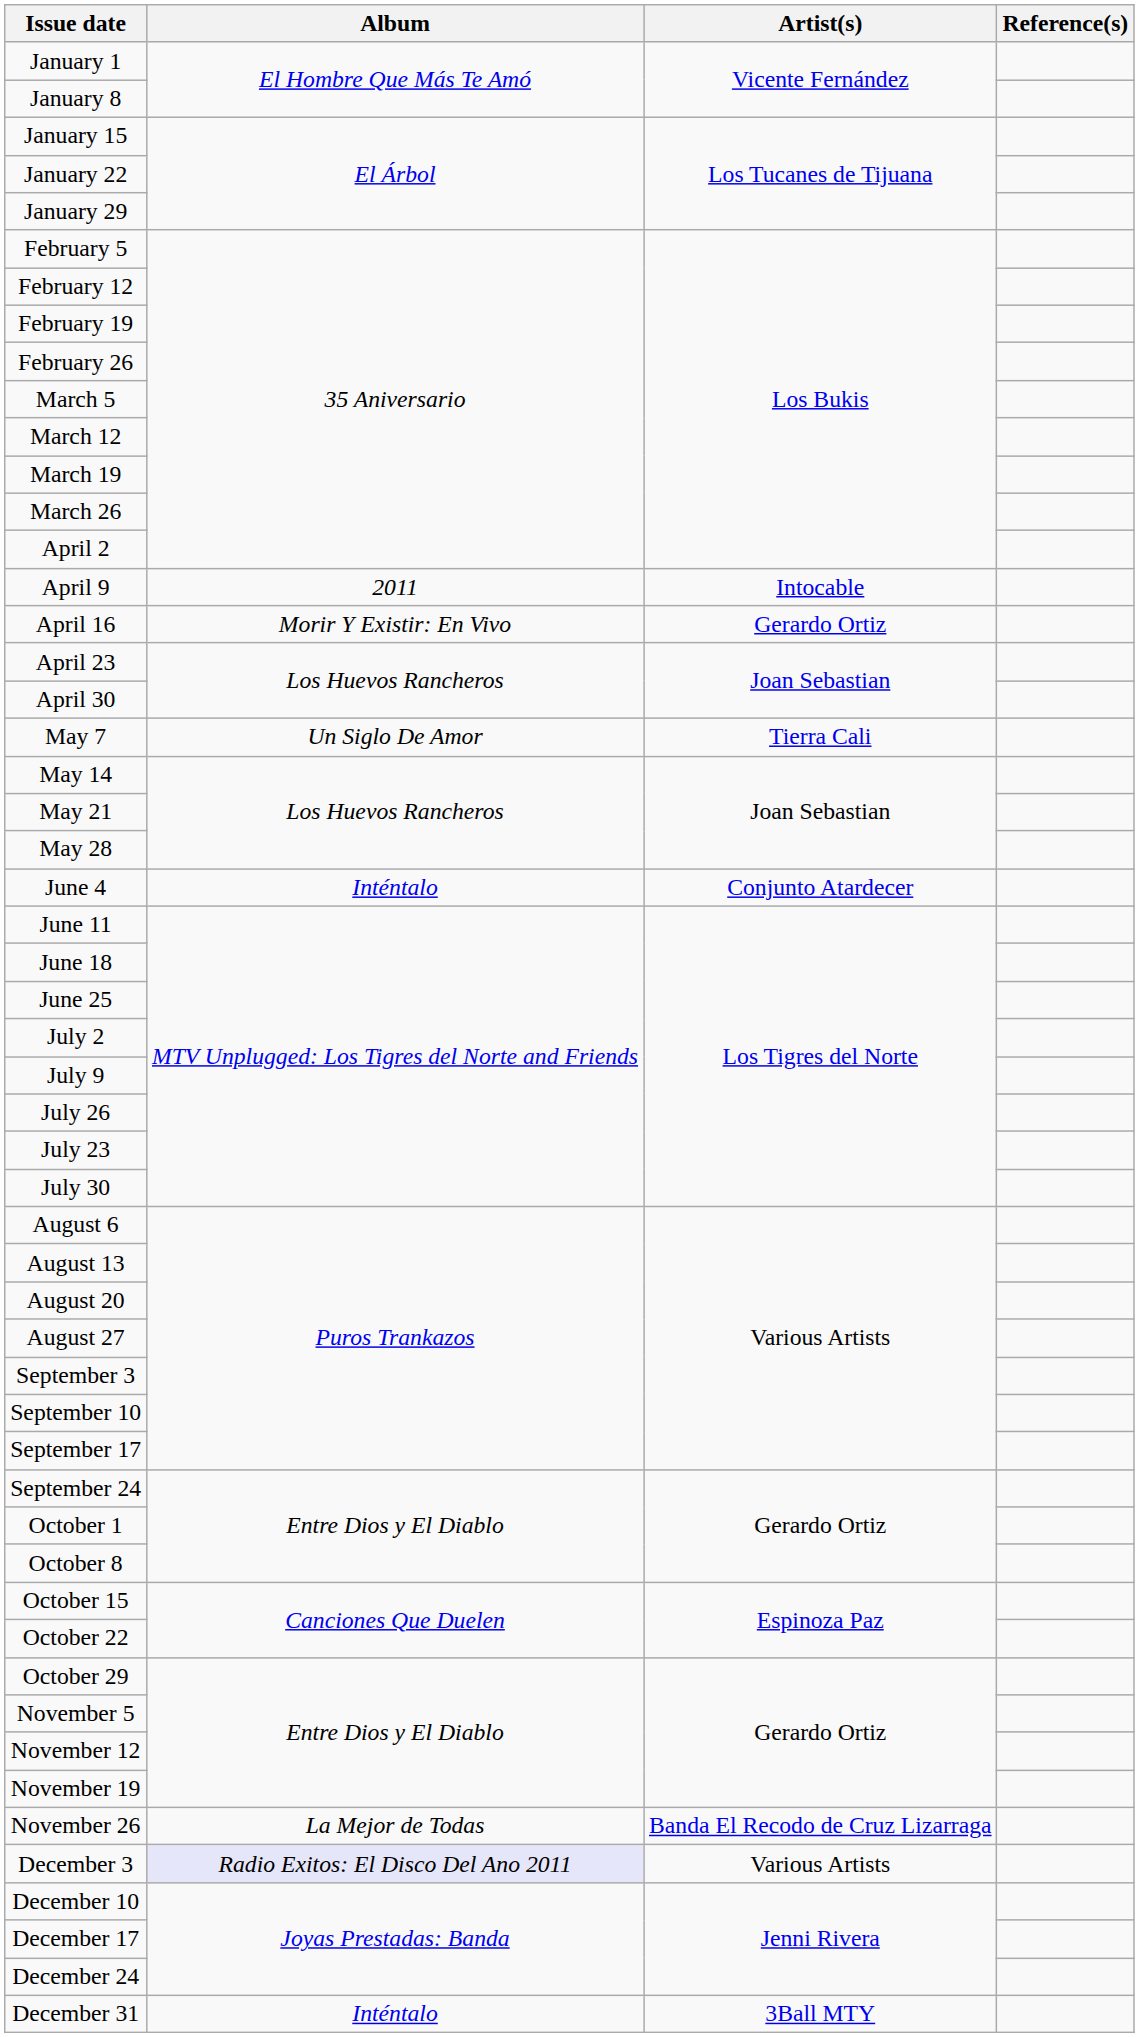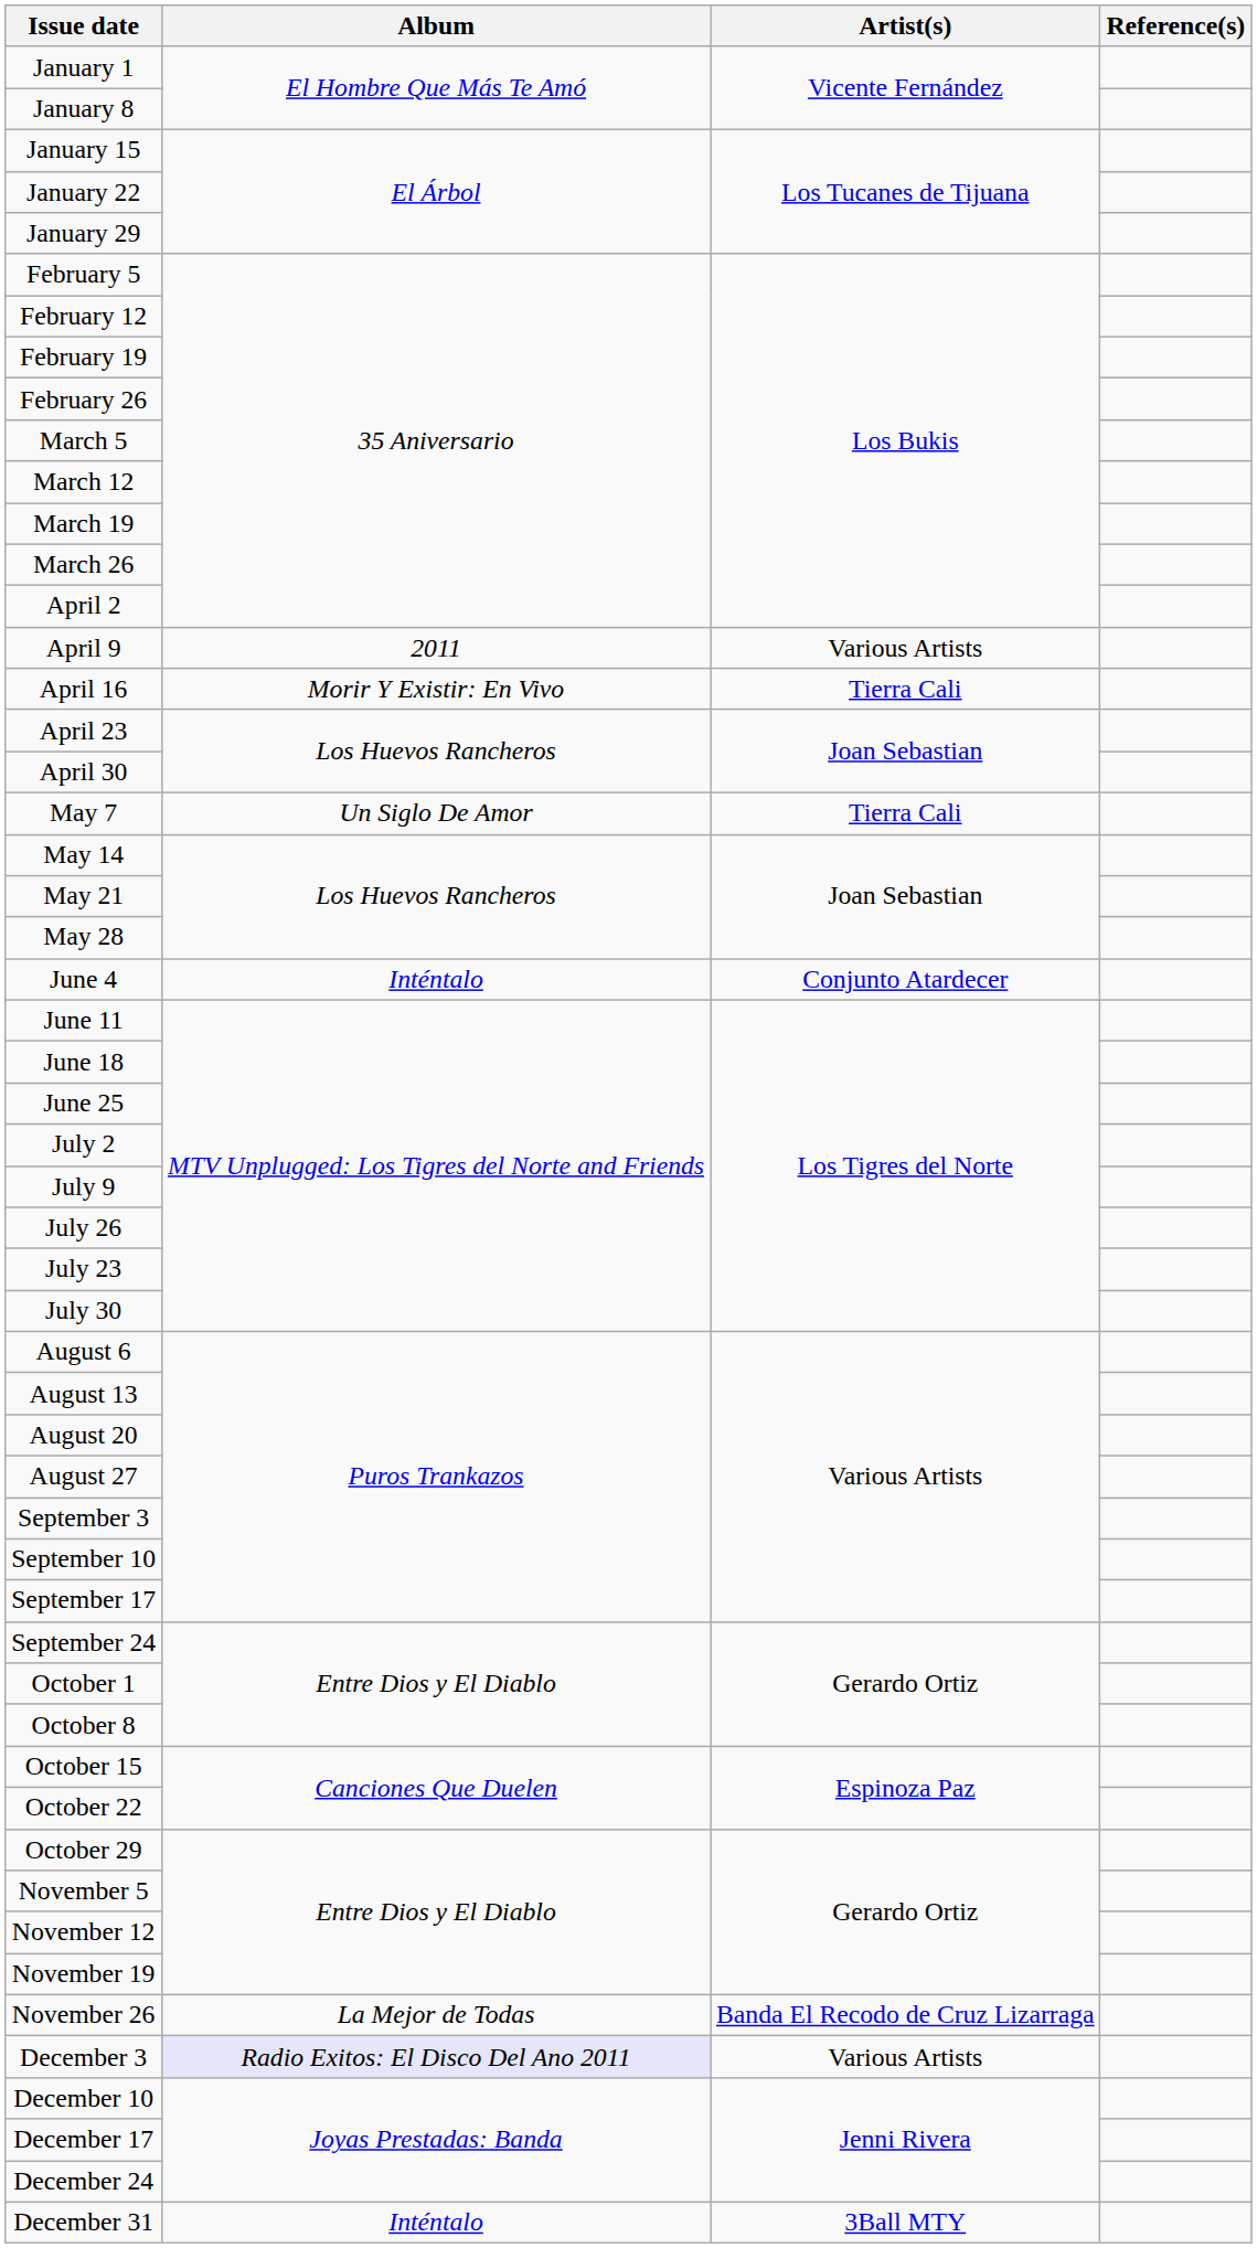April 9 | Artist(s): Intocable -> Various Artists
April 16 | Artist(s): Gerardo Ortiz -> Tierra Cali
